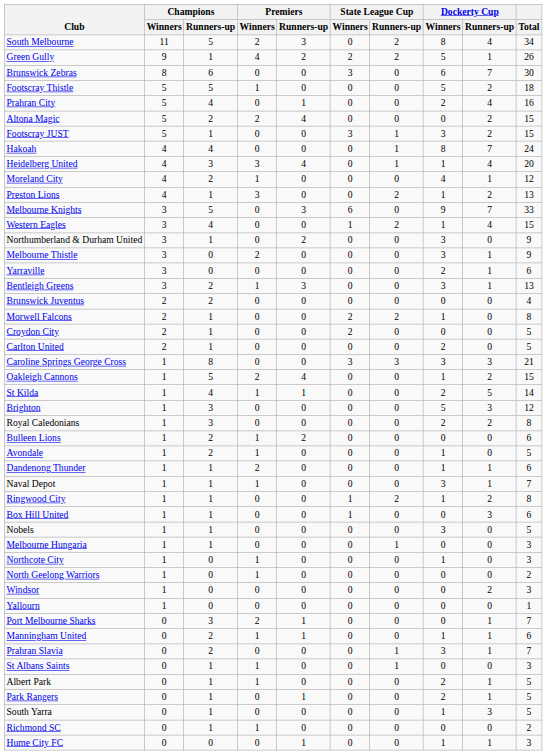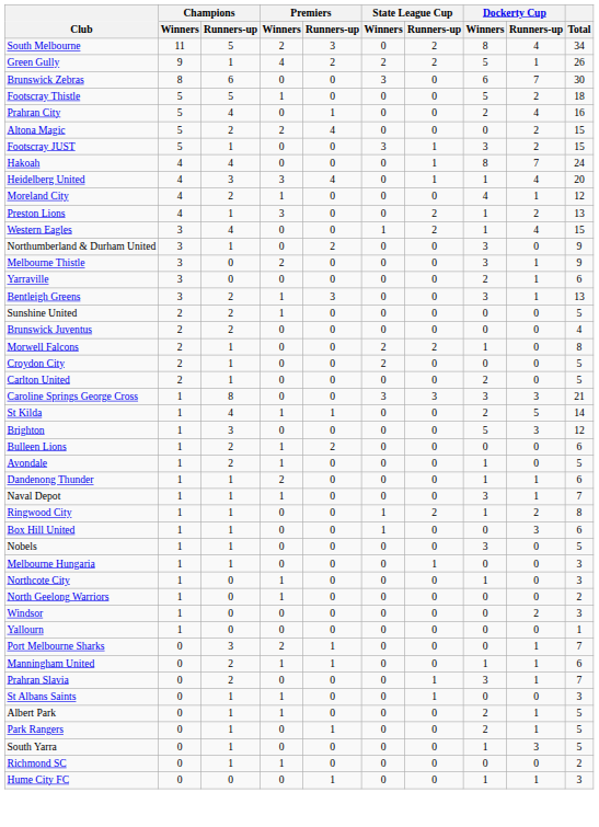- row: Melbourne Knights | 3 | 5 | 0 | 3 | 6 | 0 | 9 | 7 | 33
+ row: Sunshine United | 2 | 2 | 1 | 0 | 0 | 0 | 0 | 0 | 5
- row: Oakleigh Cannons | 1 | 5 | 2 | 4 | 0 | 0 | 1 | 2 | 15
- row: Royal Caledonians | 1 | 3 | 0 | 0 | 0 | 0 | 2 | 2 | 8
